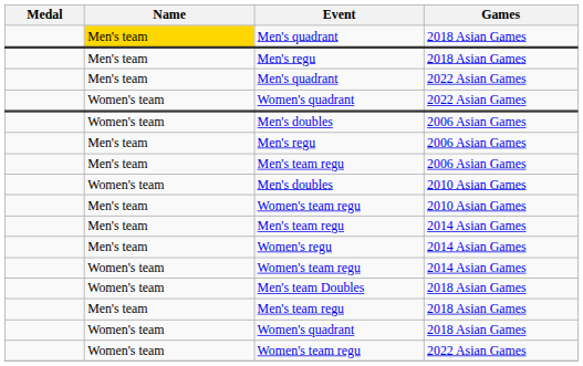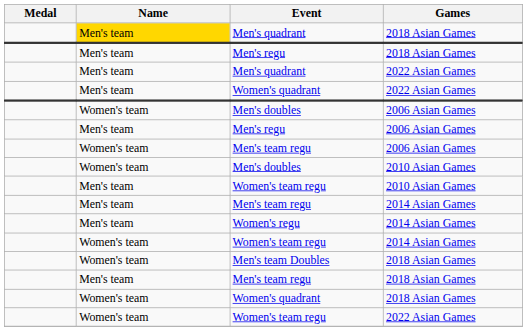Women's quadrant / 2022 Asian Games | Name: Women's team -> Men's team
Men's team regu / 2006 Asian Games | Name: Men's team -> Women's team
